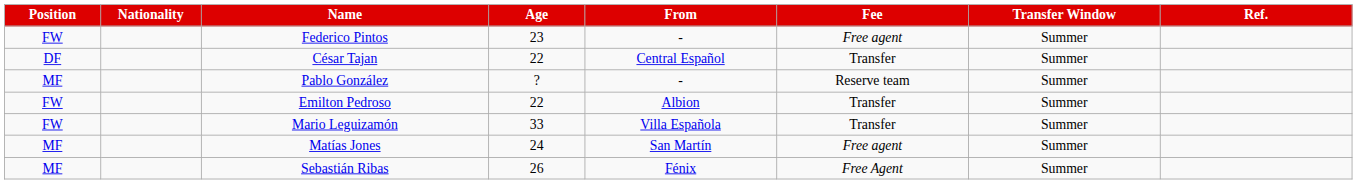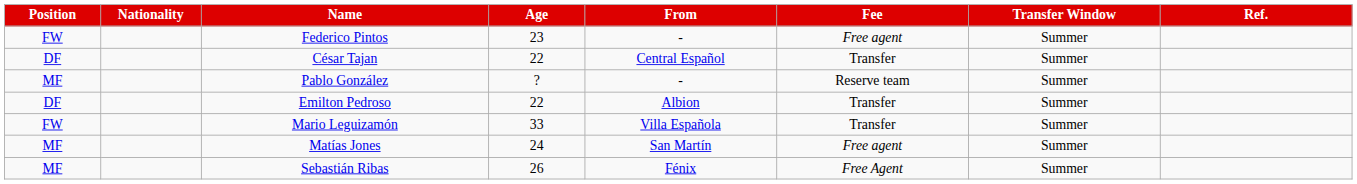Emilton Pedroso | Position: FW -> DF
